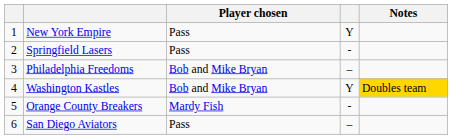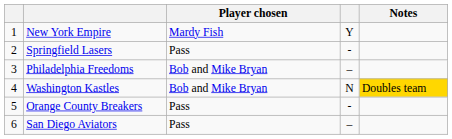New York Empire | Player chosen: Pass -> Mardy Fish
Washington Kastles | column 4: Y -> N
Orange County Breakers | Player chosen: Mardy Fish -> Pass
